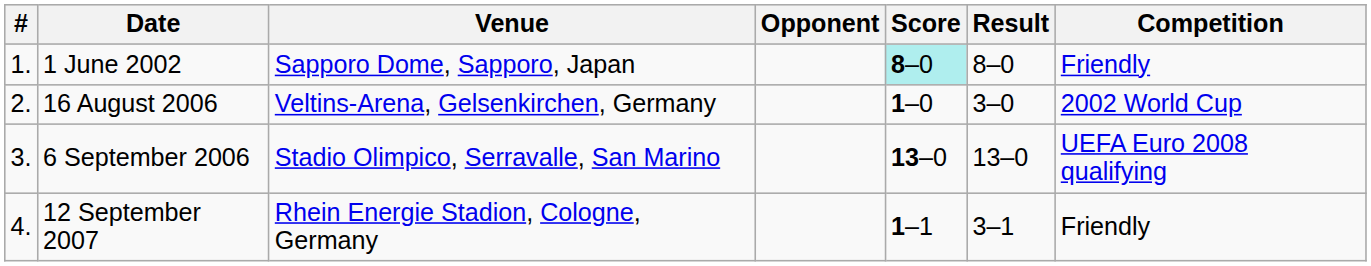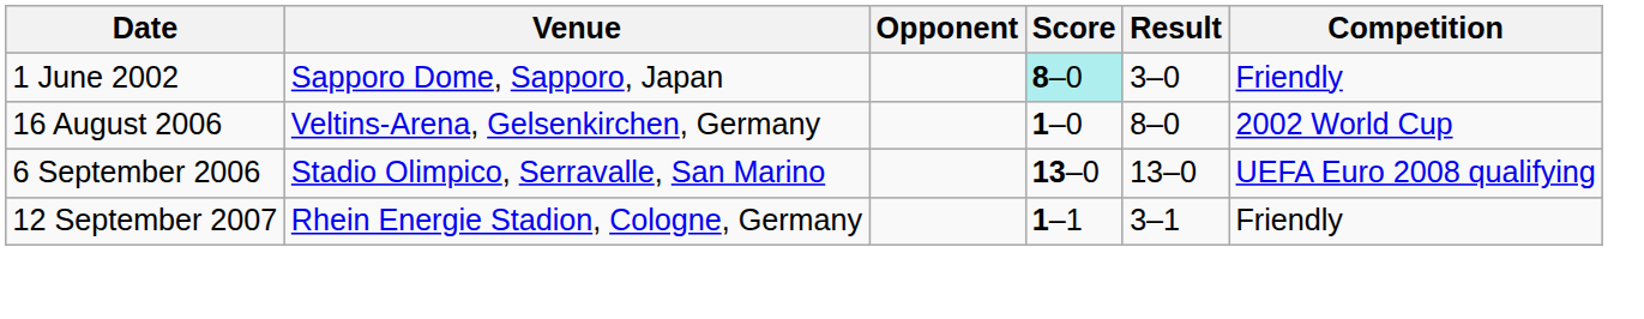- column: # | 1. | 2. | 3. | 4.
1 June 2002 | Result: 8–0 -> 3–0
16 August 2006 | Result: 3–0 -> 8–0
